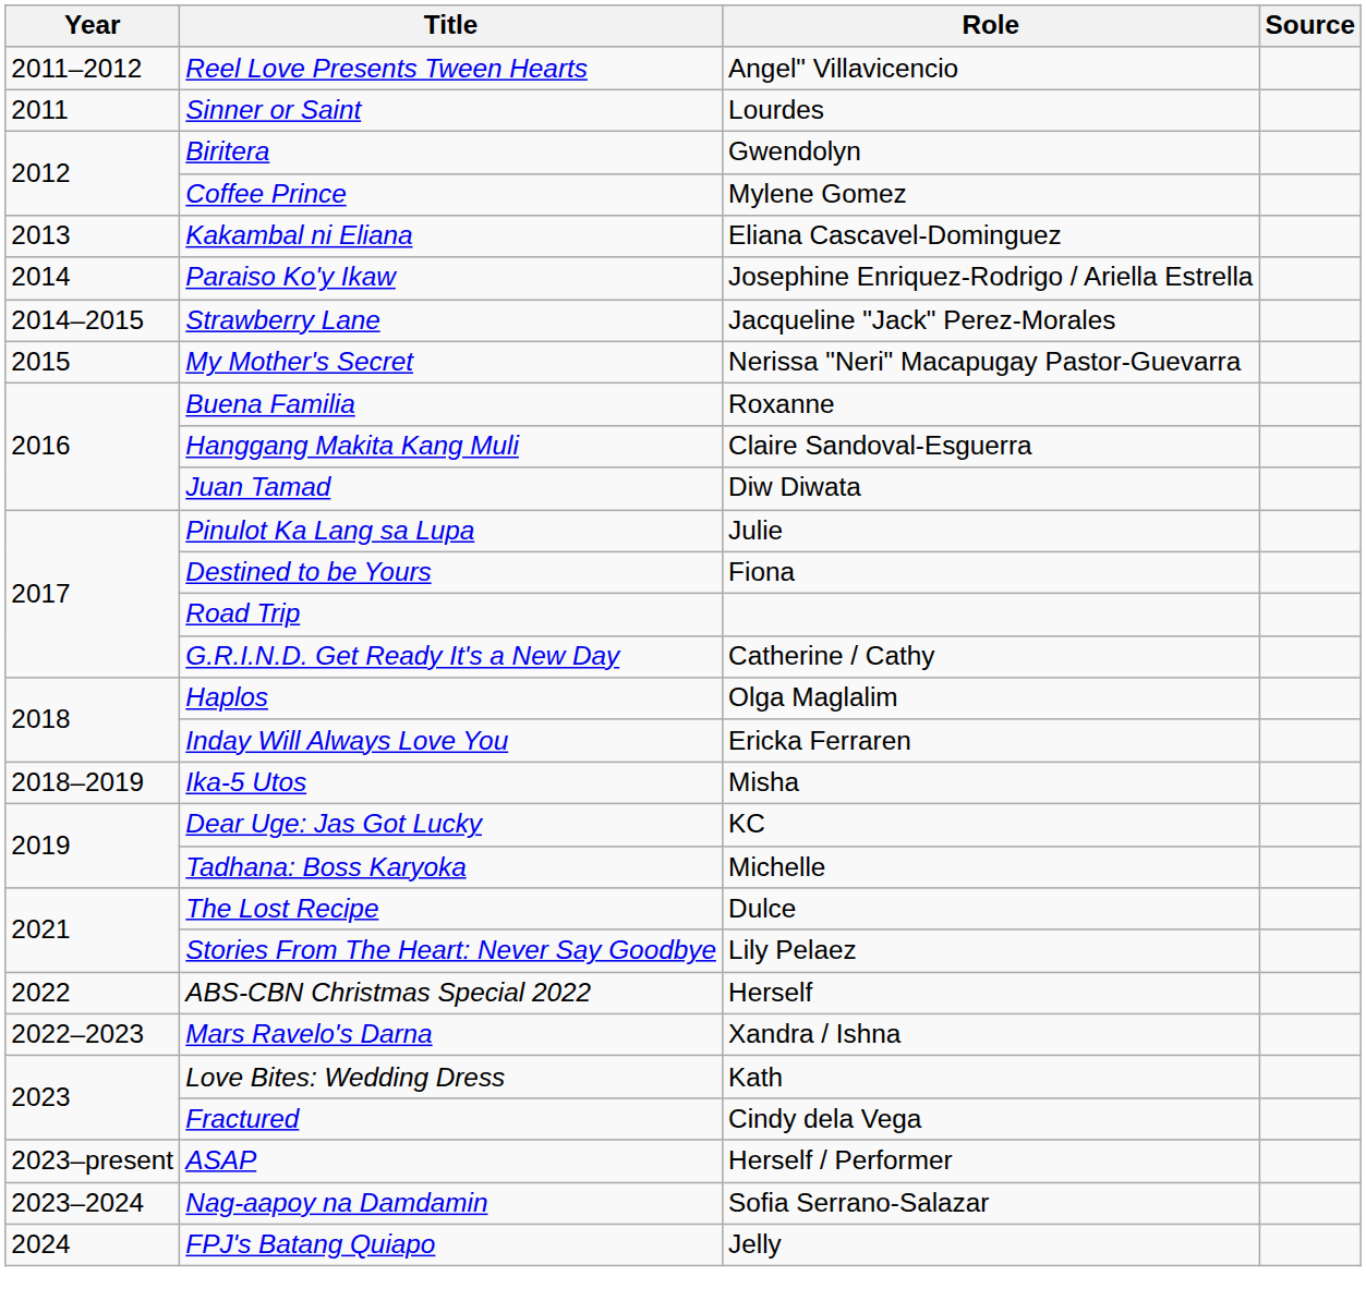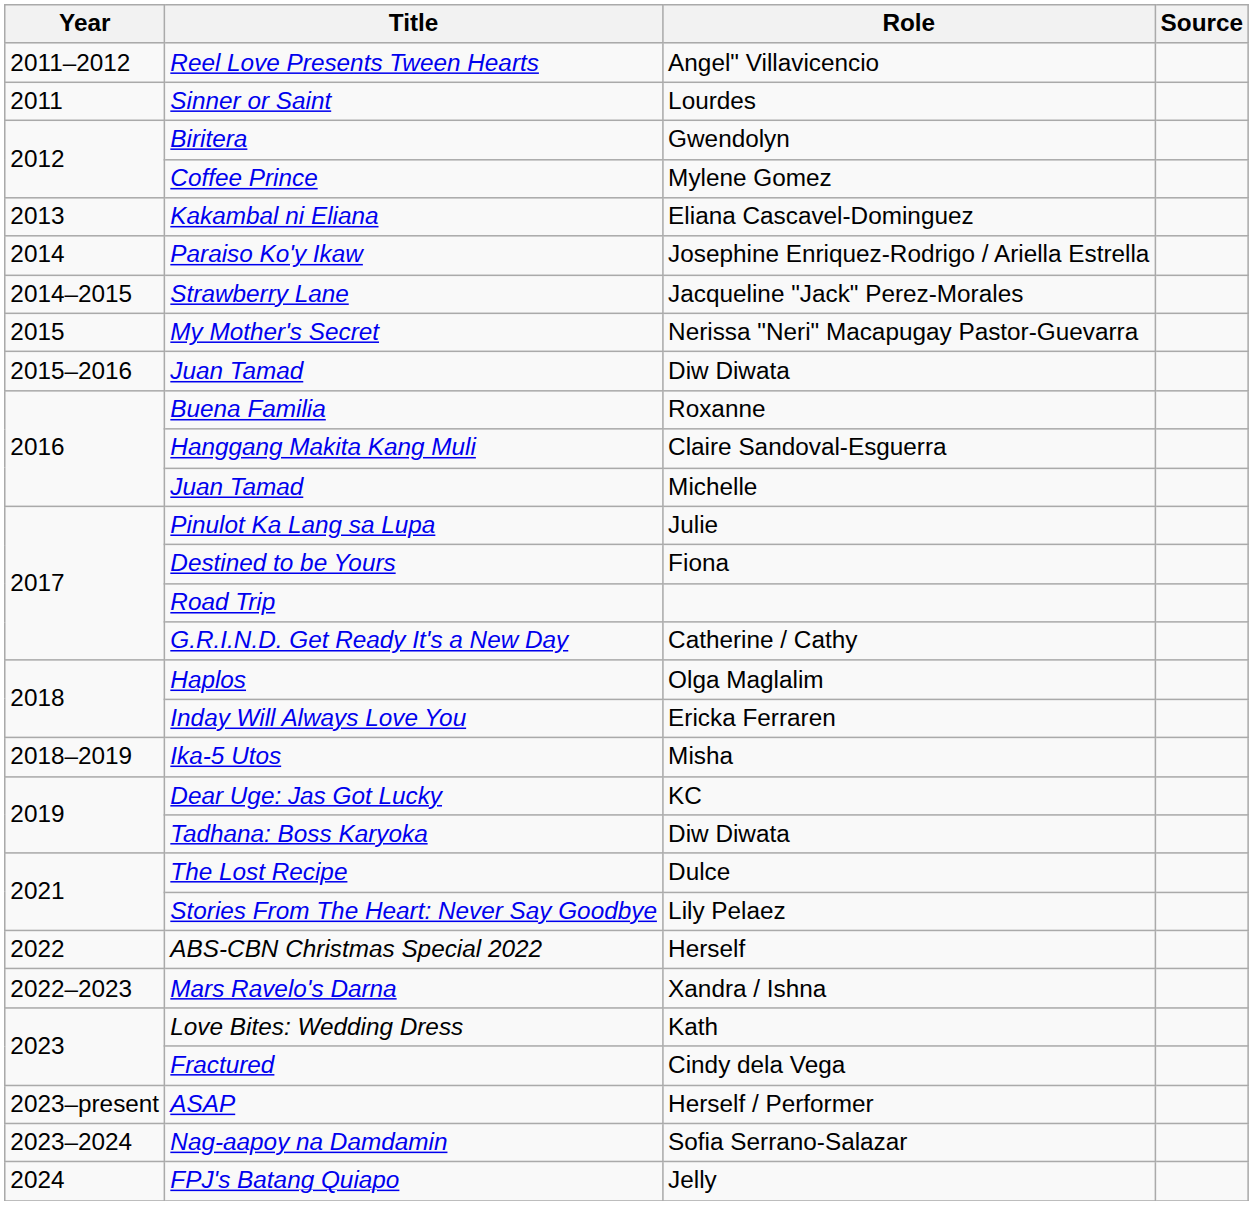+ row: 2015–2016 | Juan Tamad | Diw Diwata
2016 / Juan Tamad | Role: Diw Diwata -> Michelle
Tadhana: Boss Karyoka | Role: Michelle -> Diw Diwata
